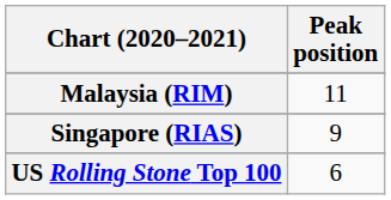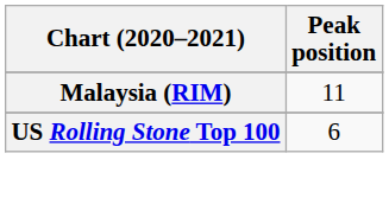- row: Singapore (RIAS) | 9
